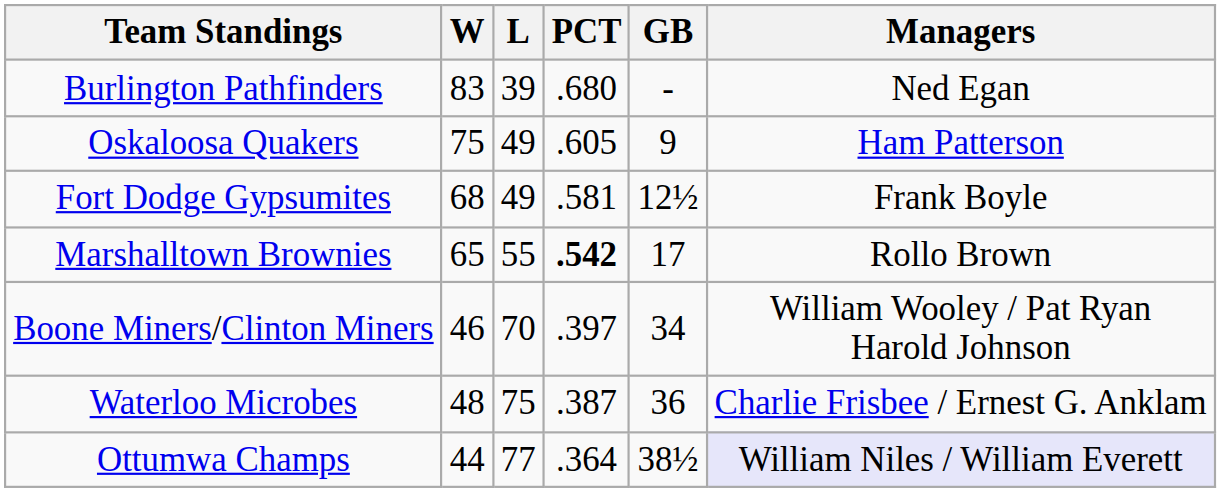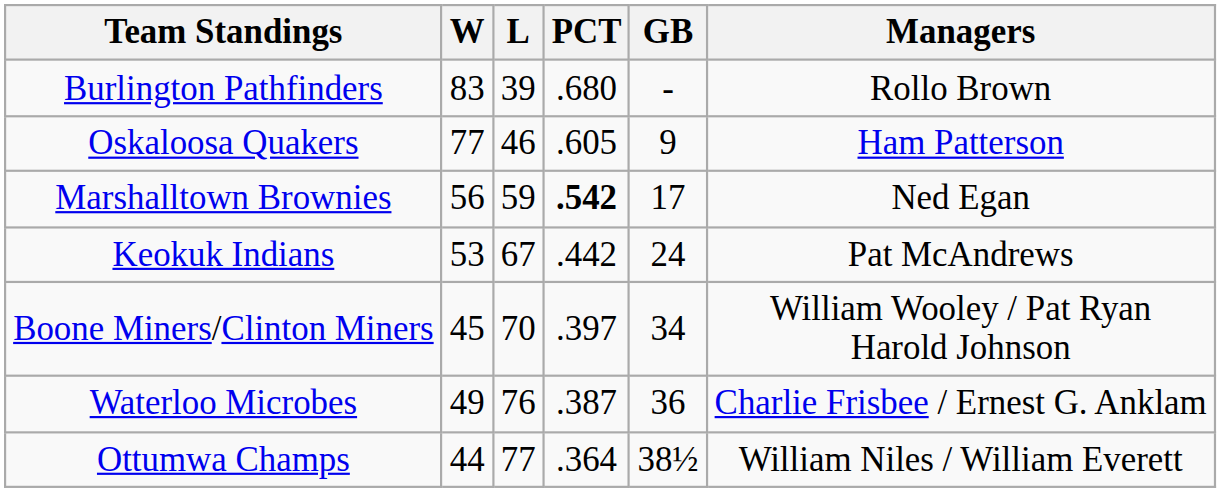Burlington Pathfinders | Managers: Ned Egan -> Rollo Brown
Oskaloosa Quakers | W: 75 -> 77
Oskaloosa Quakers | L: 49 -> 46
- row: Fort Dodge Gypsumites | 68 | 49 | .581 | 12½ | Frank Boyle
Marshalltown Brownies | W: 65 -> 56
Marshalltown Brownies | L: 55 -> 59
Marshalltown Brownies | Managers: Rollo Brown -> Ned Egan
+ row: Keokuk Indians | 53 | 67 | .442 | 24 | Pat McAndrews
Boone Miners/Clinton Miners | W: 46 -> 45
Waterloo Microbes | W: 48 -> 49
Waterloo Microbes | L: 75 -> 76
Ottumwa Champs | Managers: lavender background -> no background
